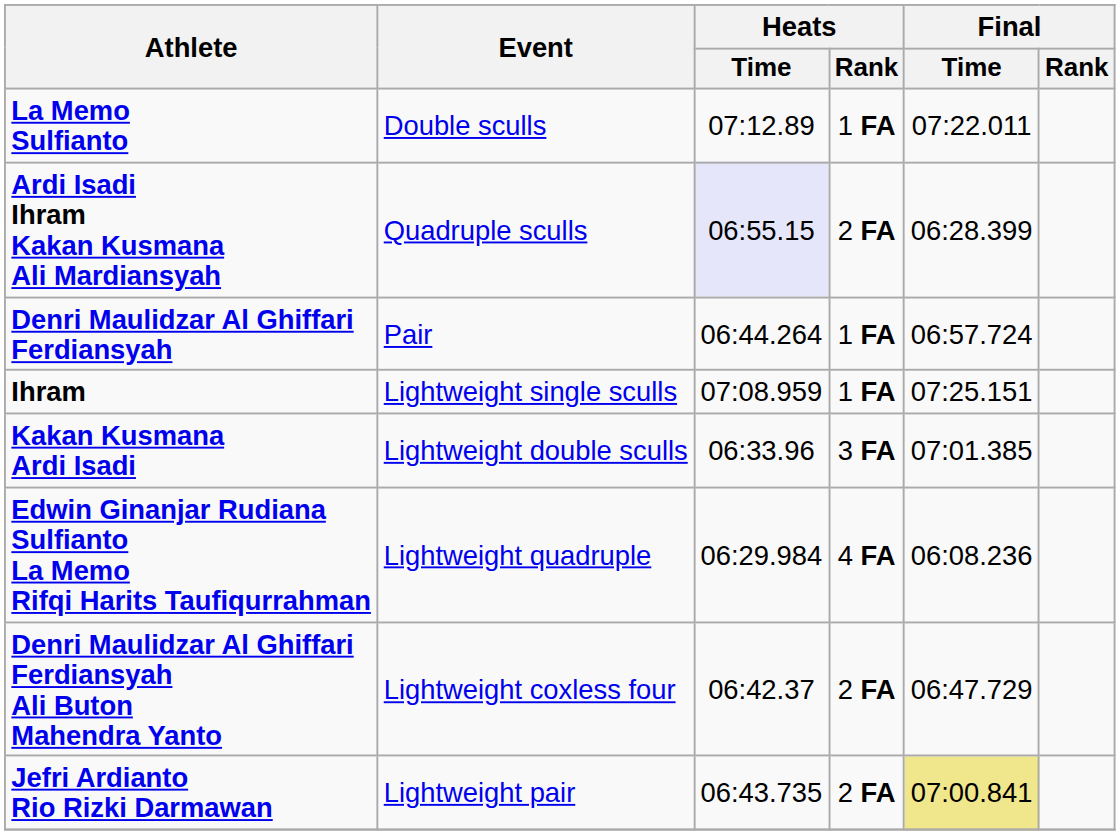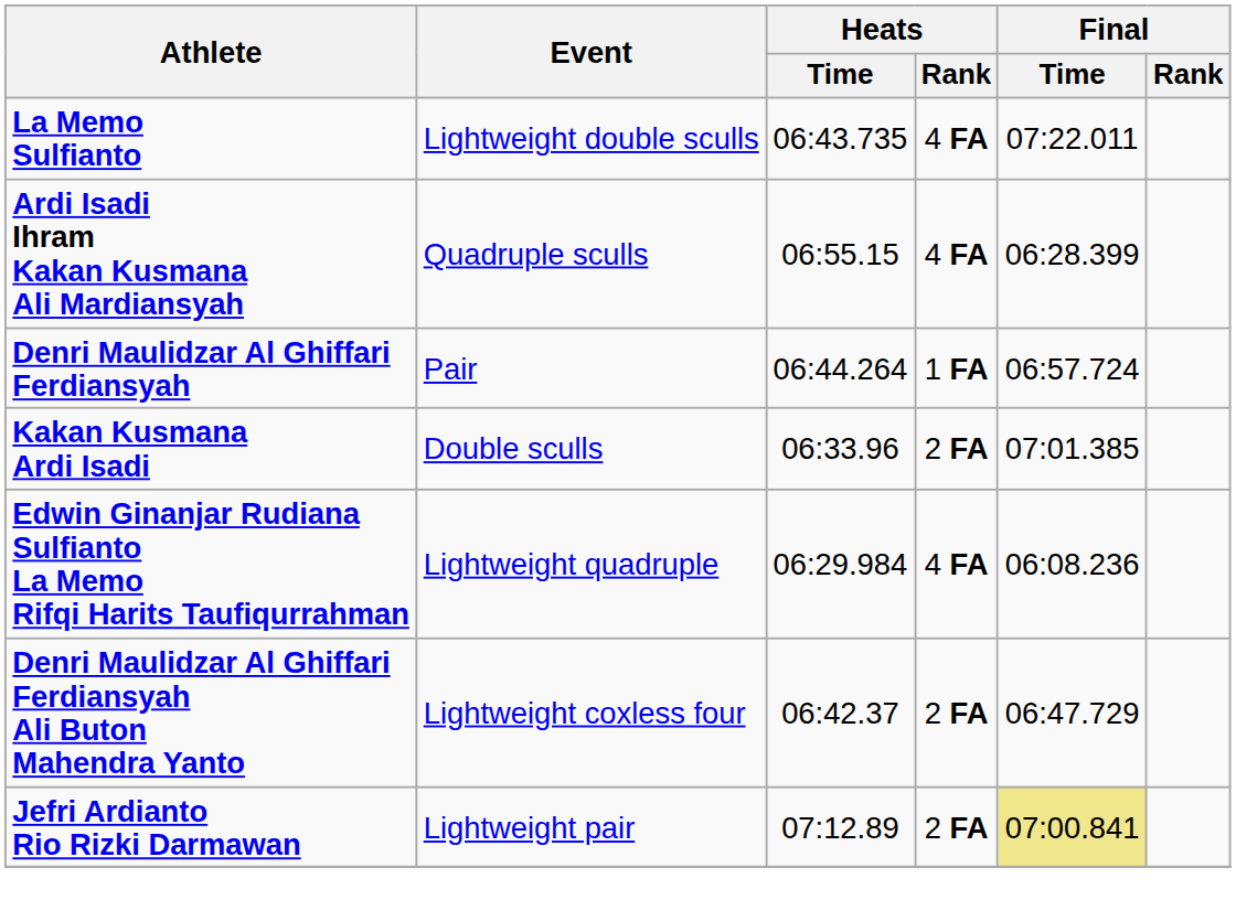La Memo Sulfianto | Event: Double sculls -> Lightweight double sculls
La Memo Sulfianto | Heats / Time: 07:12.89 -> 06:43.735
La Memo Sulfianto | Heats / Rank: 1 FA -> 4 FA
Ardi Isadi Ihram Kakan Kusmana Ali Mardiansyah | Heats / Time: lavender background -> no background
Ardi Isadi Ihram Kakan Kusmana Ali Mardiansyah | Heats / Rank: 2 FA -> 4 FA
- row: Ihram | Lightweight single sculls | 07:08.959 | 1 FA | 07:25.151
Kakan Kusmana Ardi Isadi | Event: Lightweight double sculls -> Double sculls
Kakan Kusmana Ardi Isadi | Heats / Rank: 3 FA -> 2 FA
Jefri Ardianto Rio Rizki Darmawan | Heats / Time: 06:43.735 -> 07:12.89
